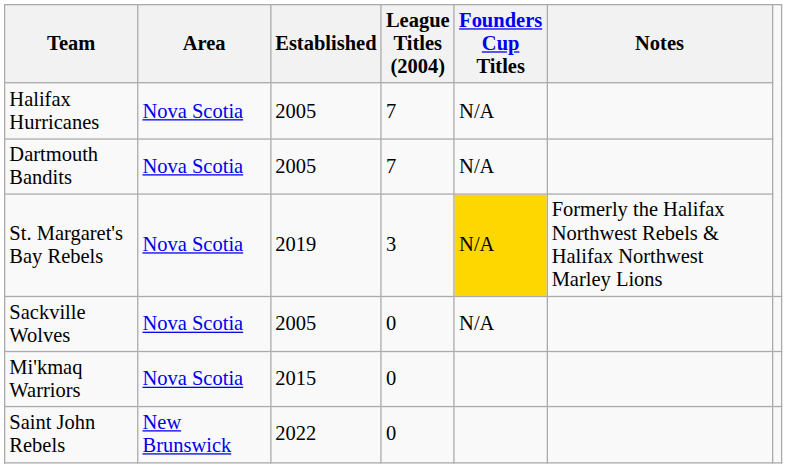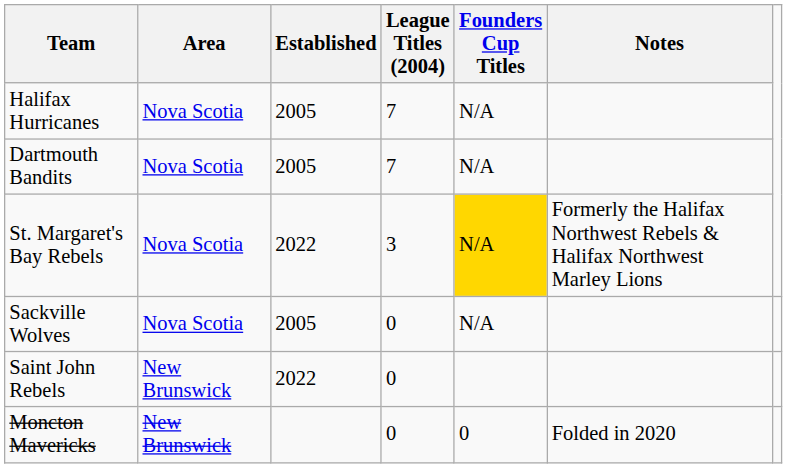St. Margaret's Bay Rebels | Established: 2019 -> 2022
- row: Mi'kmaq Warriors | Nova Scotia | 2015 | 0
+ row: Moncton Mavericks | New Brunswick | 0 | 0 | Folded in 2020
